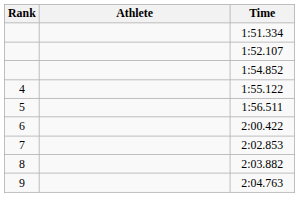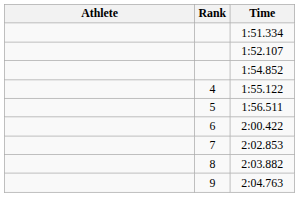columns swapped: Rank <-> Athlete
